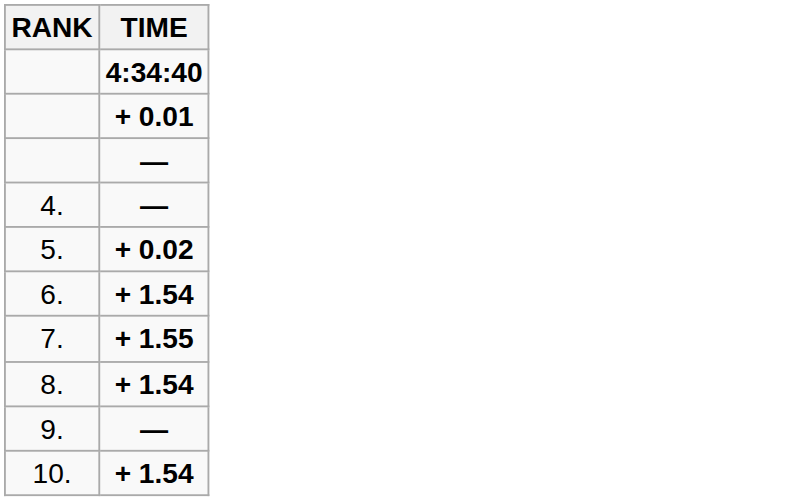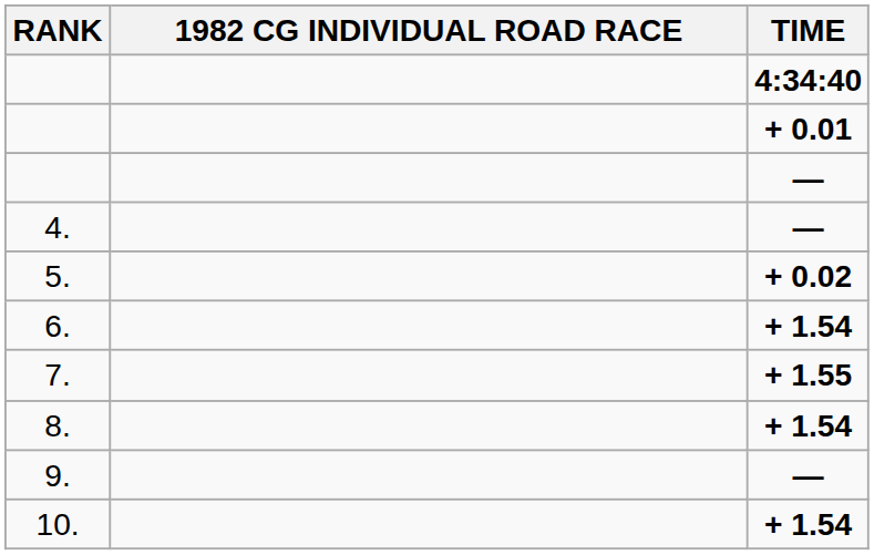+ column: 1982 CG INDIVIDUAL ROAD RACE
